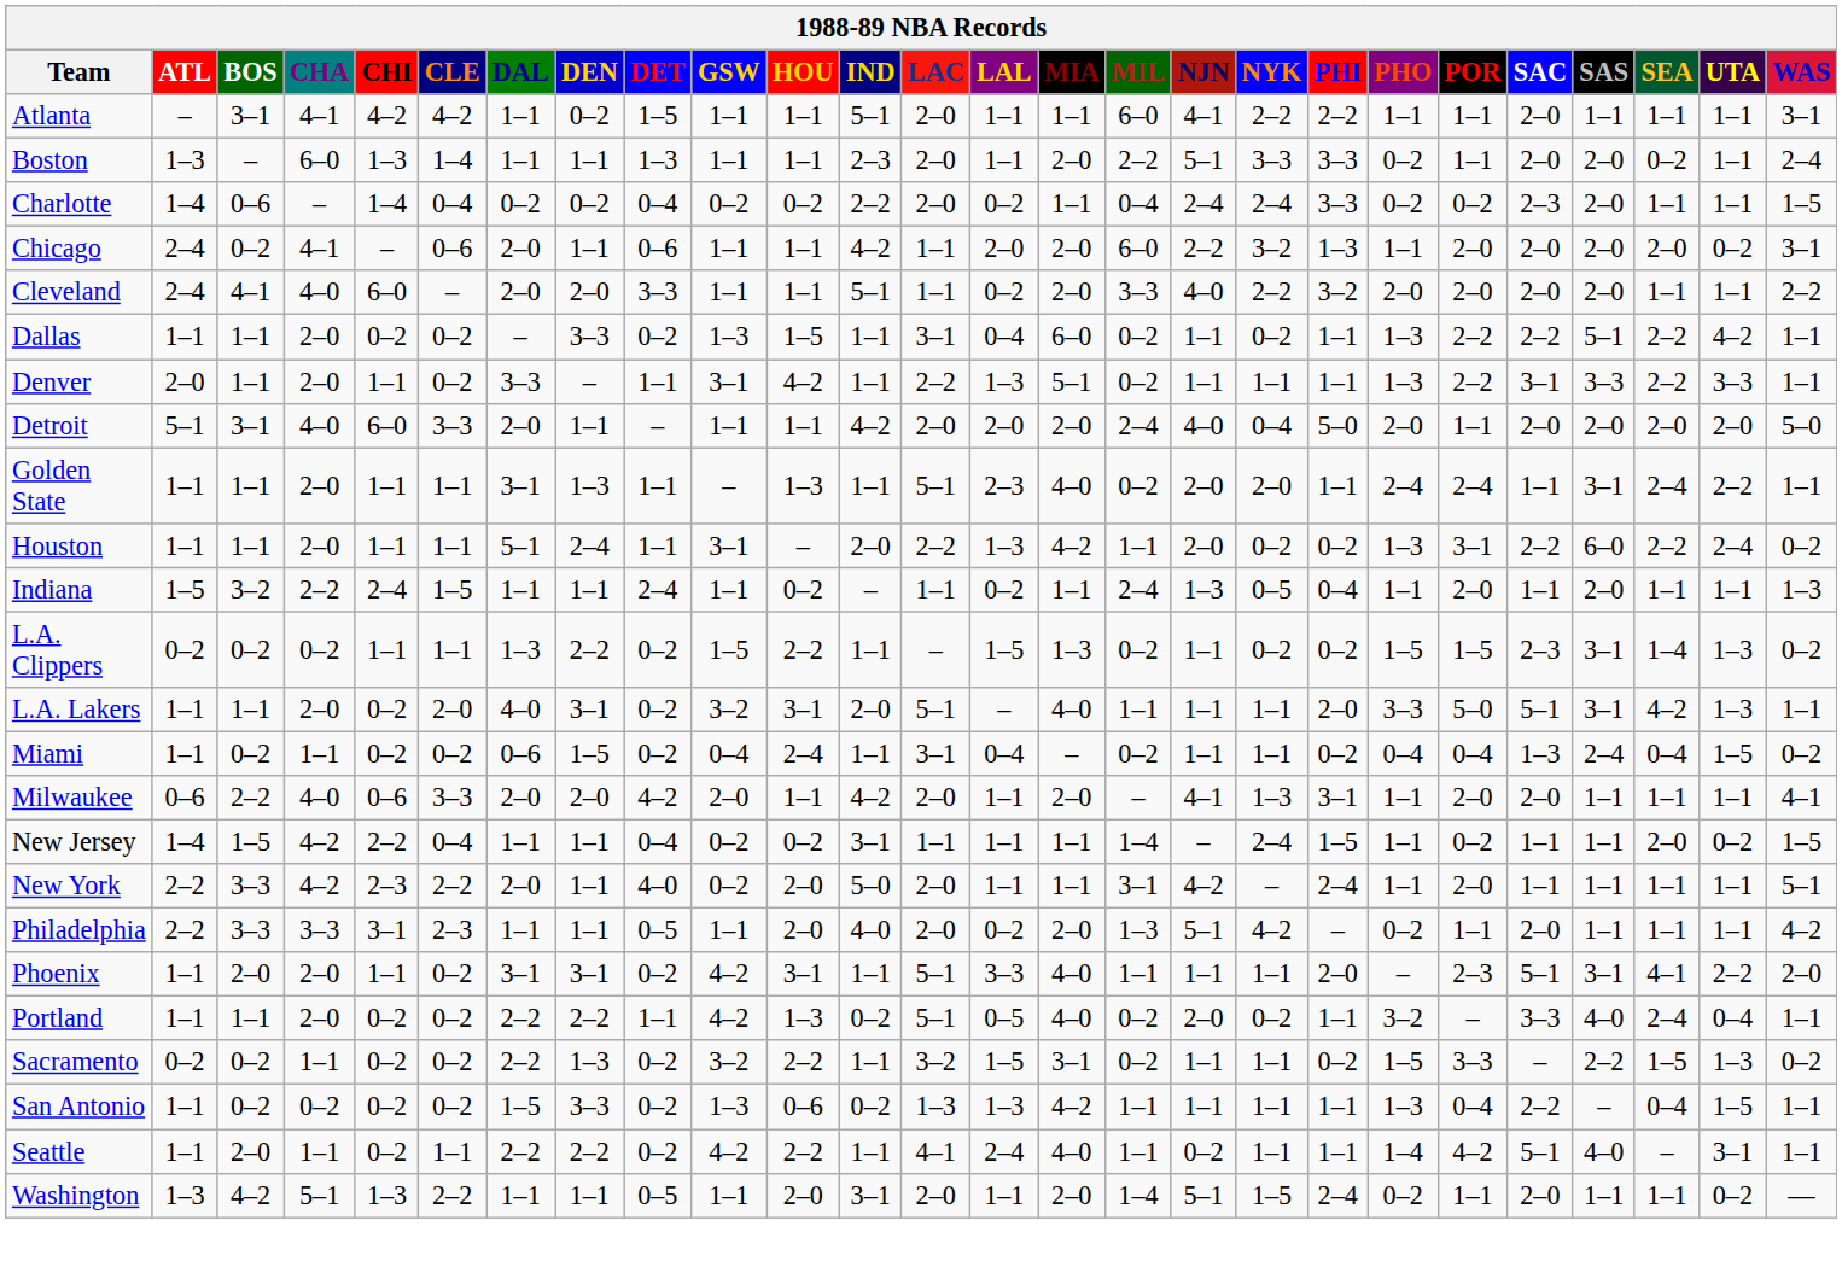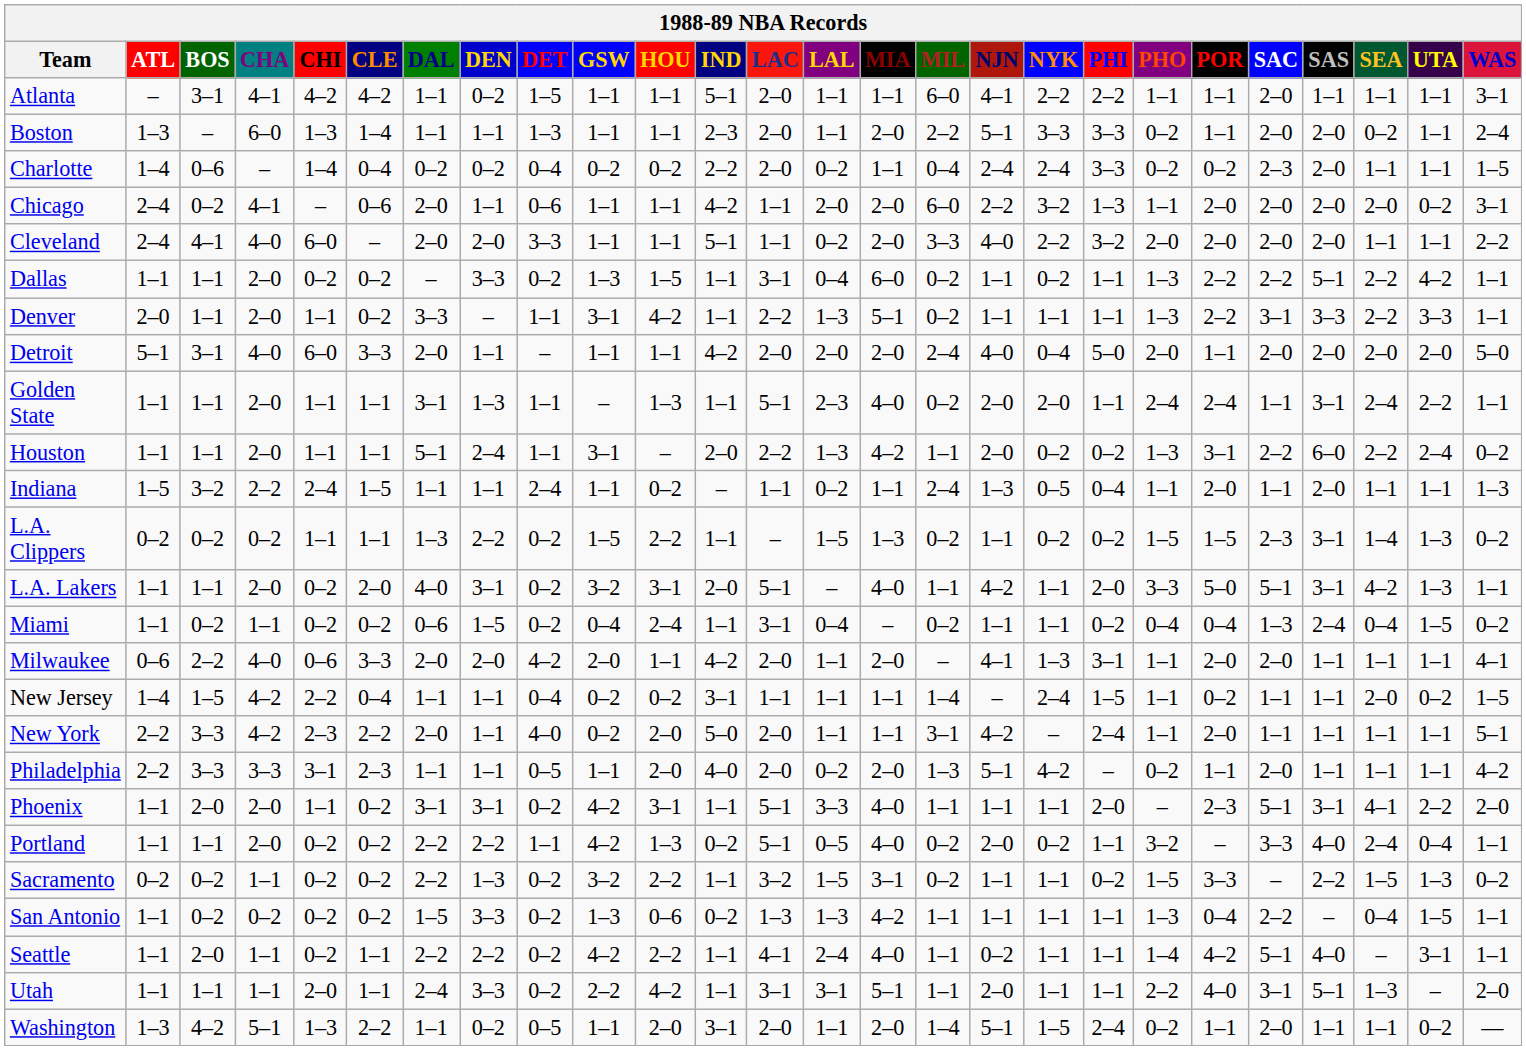L.A. Lakers | NJN: 1–1 -> 4–2
+ row: Utah | 1–1 | 1–1 | 1–1 | 2–0 | 1–1 | 2–4 | 3–3 | 0–2 | 2–2 | 4–2 | 1–1 | 3–1 | 3–1 | 5–1 | 1–1 | 2–0 | 1–1 | 1–1 | 2–2 | 4–0 | 3–1 | 5–1 | 1–3 | – | 2–0
Washington | DEN: 1–1 -> 0–2
